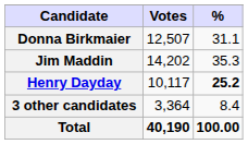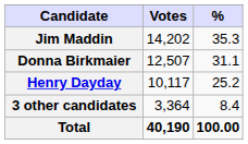rows swapped: Jim Maddin <-> Donna Birkmaier
Henry Dayday | %: bold -> normal
